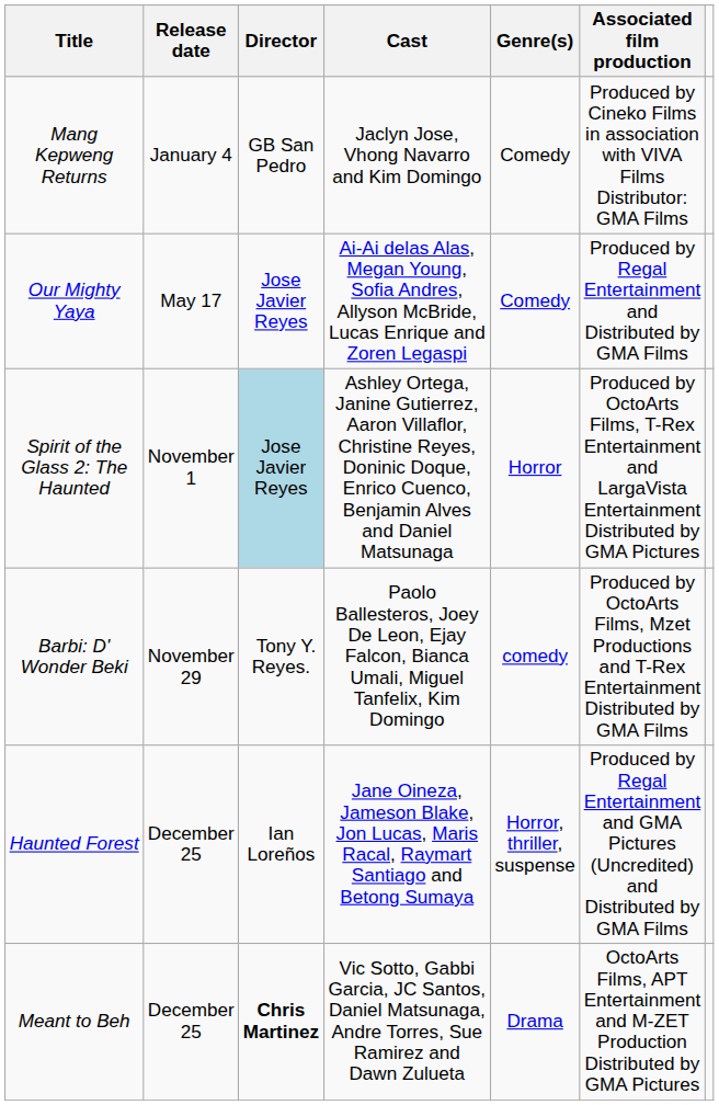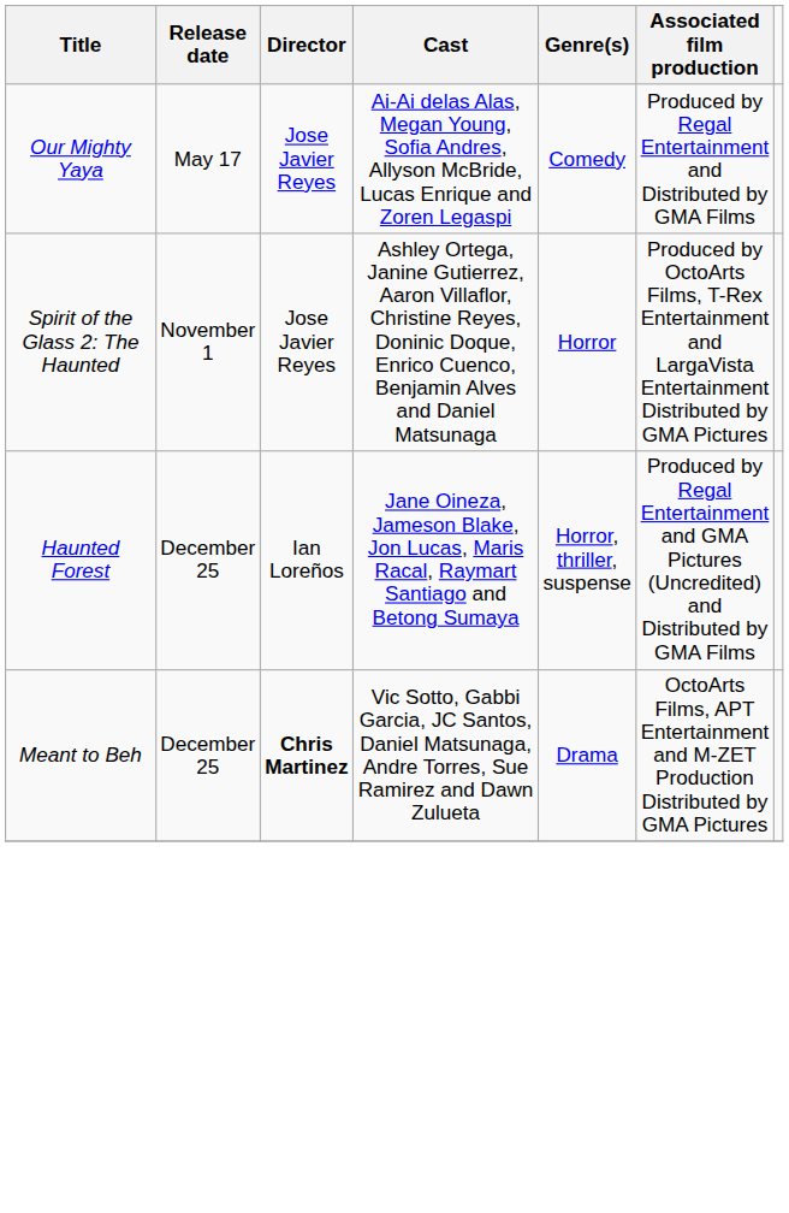- row: Mang Kepweng Returns | January 4 | GB San Pedro | Jaclyn Jose, Vhong Navarro and Kim Domingo | Comedy | Produced by Cineko Films in association with VIVA Films Distributor: GMA Films
Spirit of the Glass 2: The Haunted | Director: lightblue background -> no background
- row: Barbi: D' Wonder Beki | November 29 | Tony Y. Reyes. | Paolo Ballesteros, Joey De Leon, Ejay Falcon, Bianca Umali, Miguel Tanfelix, Kim Domingo | comedy | Produced by OctoArts Films, Mzet Productions and T-Rex Entertainment Distributed by GMA Films
